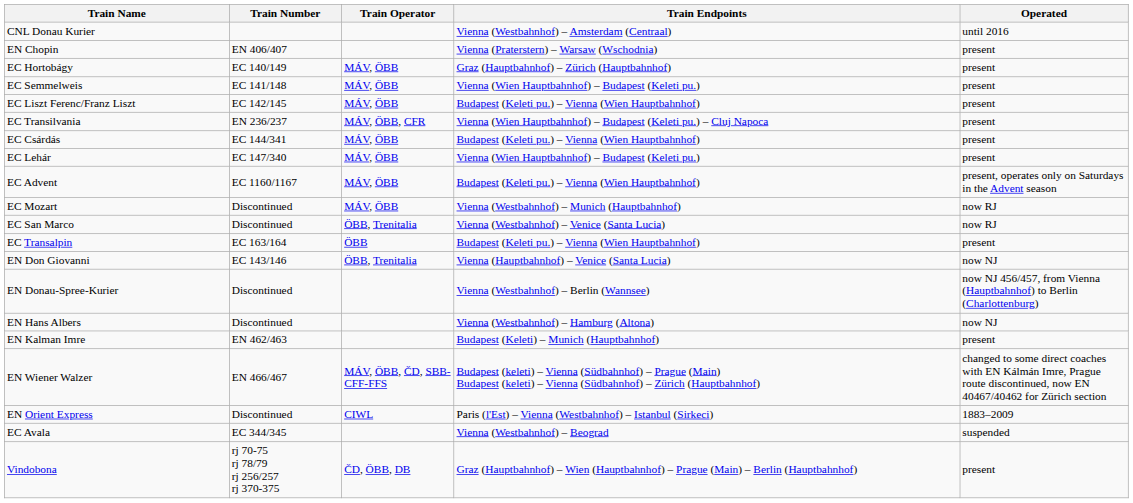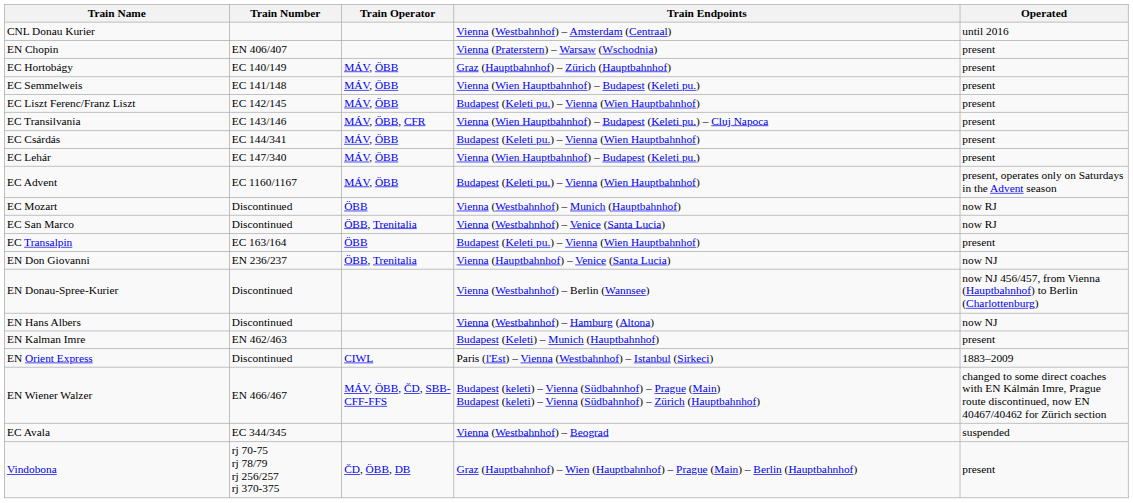EC Transilvania | Train Number: EN 236/237 -> EC 143/146
EC Mozart | Train Operator: MÁV, ÖBB -> ÖBB
EN Don Giovanni | Train Number: EC 143/146 -> EN 236/237
rows swapped: EN Orient Express <-> EN Wiener Walzer
